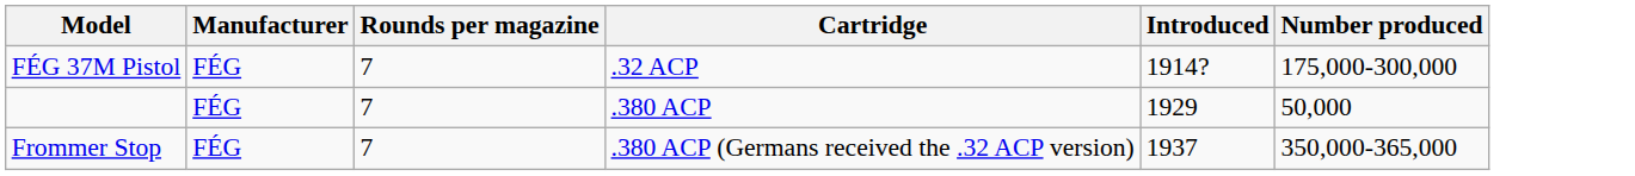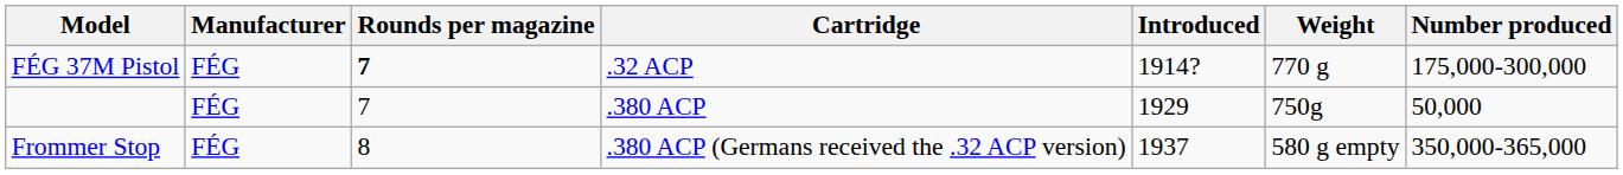+ column: Weight | 770 g | 750g | 580 g empty
FÉG 37M Pistol | Rounds per magazine: normal -> bold
Frommer Stop | Rounds per magazine: 7 -> 8
